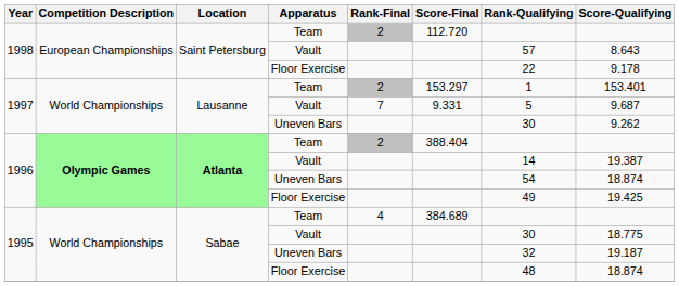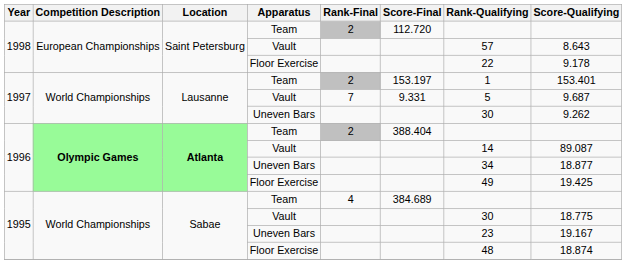1997 / Team | Score-Final: 153.297 -> 153.197
1996 / Vault | Score-Qualifying: 19.387 -> 89.087
1996 / Uneven Bars | Rank-Qualifying: 54 -> 34
1996 / Uneven Bars | Score-Qualifying: 18.874 -> 18.877
1995 / Uneven Bars | Rank-Qualifying: 32 -> 23
1995 / Uneven Bars | Score-Qualifying: 19.187 -> 19.167
